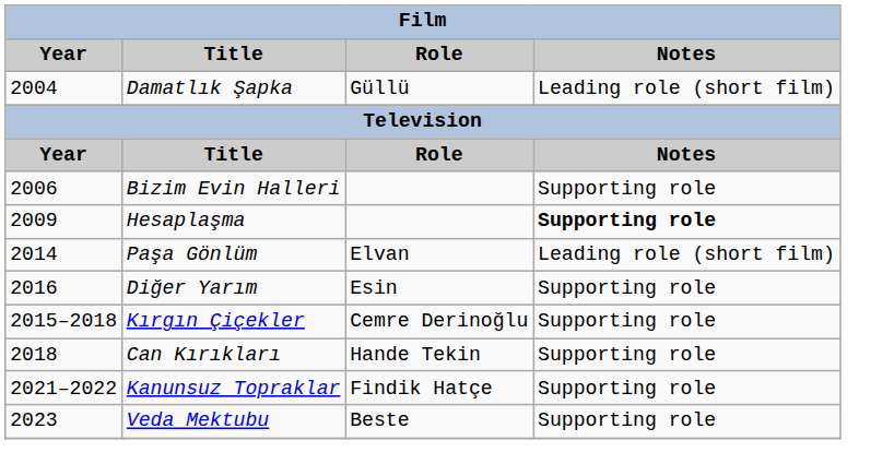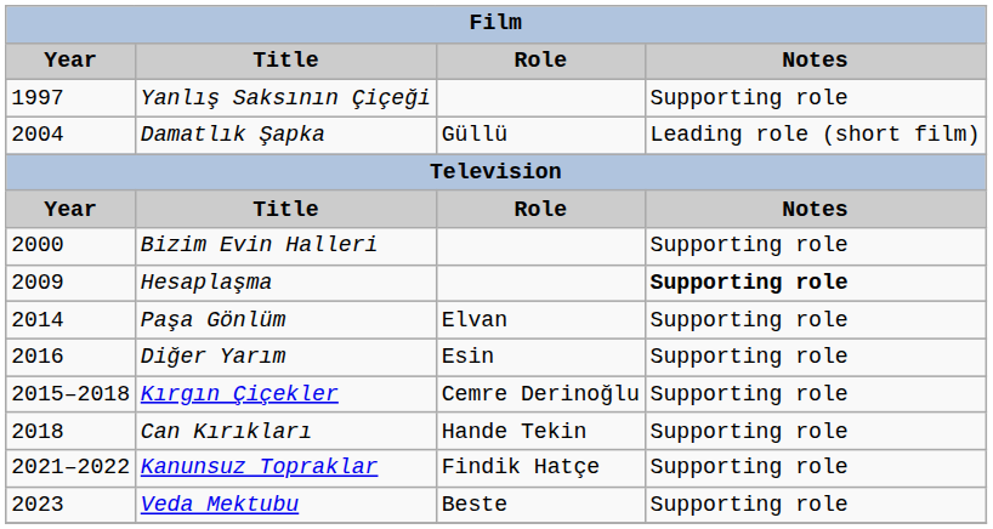+ row: 1997 | Yanlış Saksının Çiçeği | Supporting role
Bizim Evin Halleri | Year: 2006 -> 2000
Paşa Gönlüm | Notes: Leading role (short film) -> Supporting role
